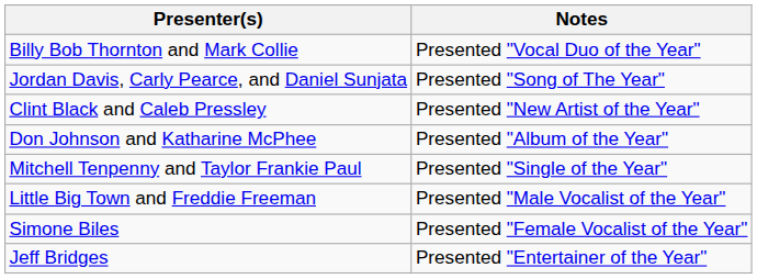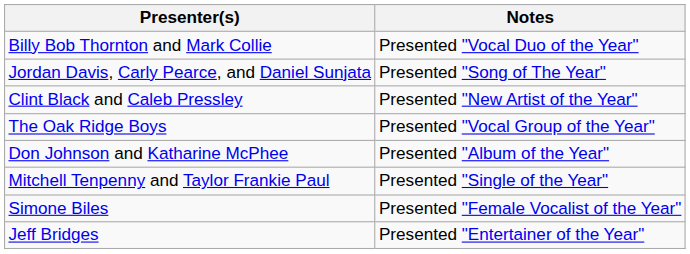+ row: The Oak Ridge Boys | Presented "Vocal Group of the Year"
- row: Little Big Town and Freddie Freeman | Presented "Male Vocalist of the Year"
